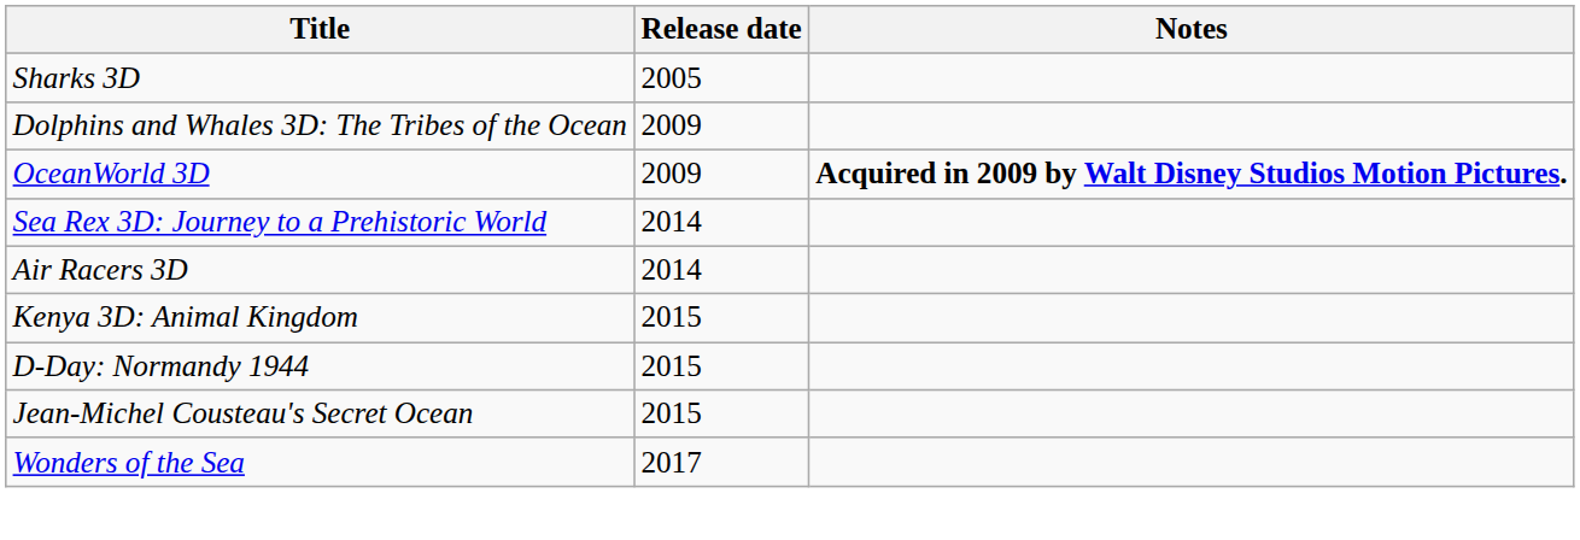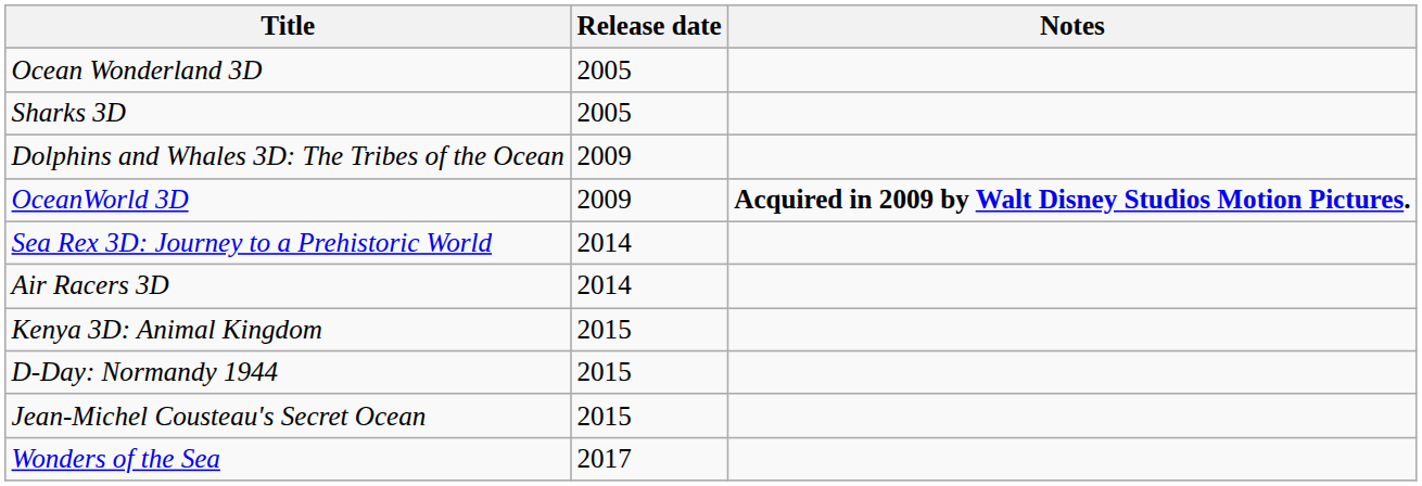+ row: Ocean Wonderland 3D | 2005
